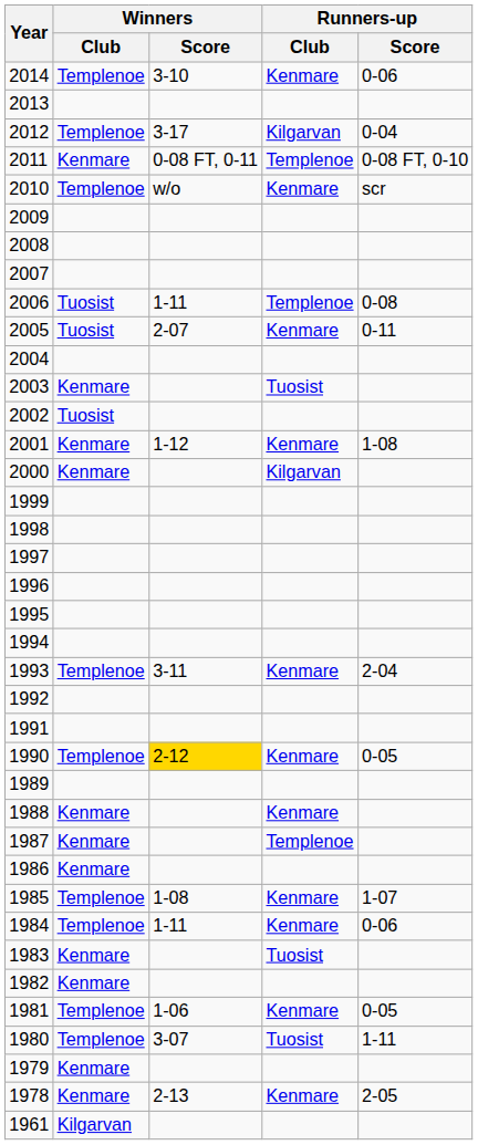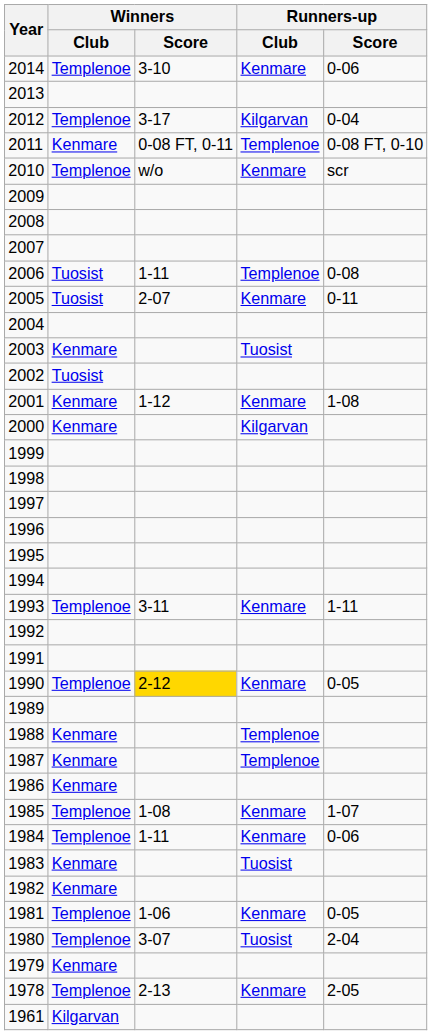1993 | Runners-up / Score: 2-04 -> 1-11
1988 | Runners-up / Club: Kenmare -> Templenoe
1980 | Runners-up / Score: 1-11 -> 2-04
1978 | Winners / Club: Kenmare -> Templenoe
